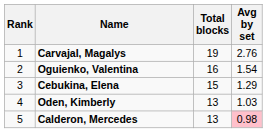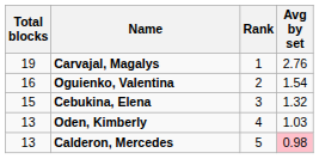columns swapped: Rank <-> Total blocks
Cebukina, Elena | Avg by set: 1.29 -> 1.32
